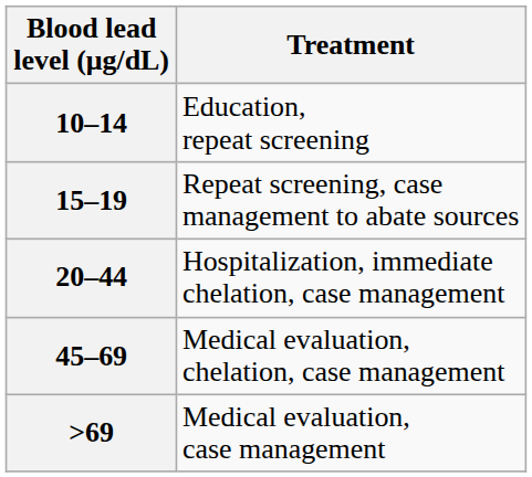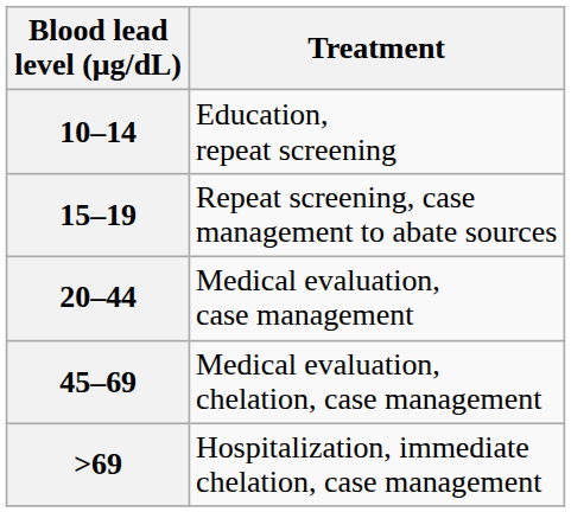20–44 | Treatment: Hospitalization, immediate chelation, case management -> Medical evaluation, case management
>69 | Treatment: Medical evaluation, case management -> Hospitalization, immediate chelation, case management
